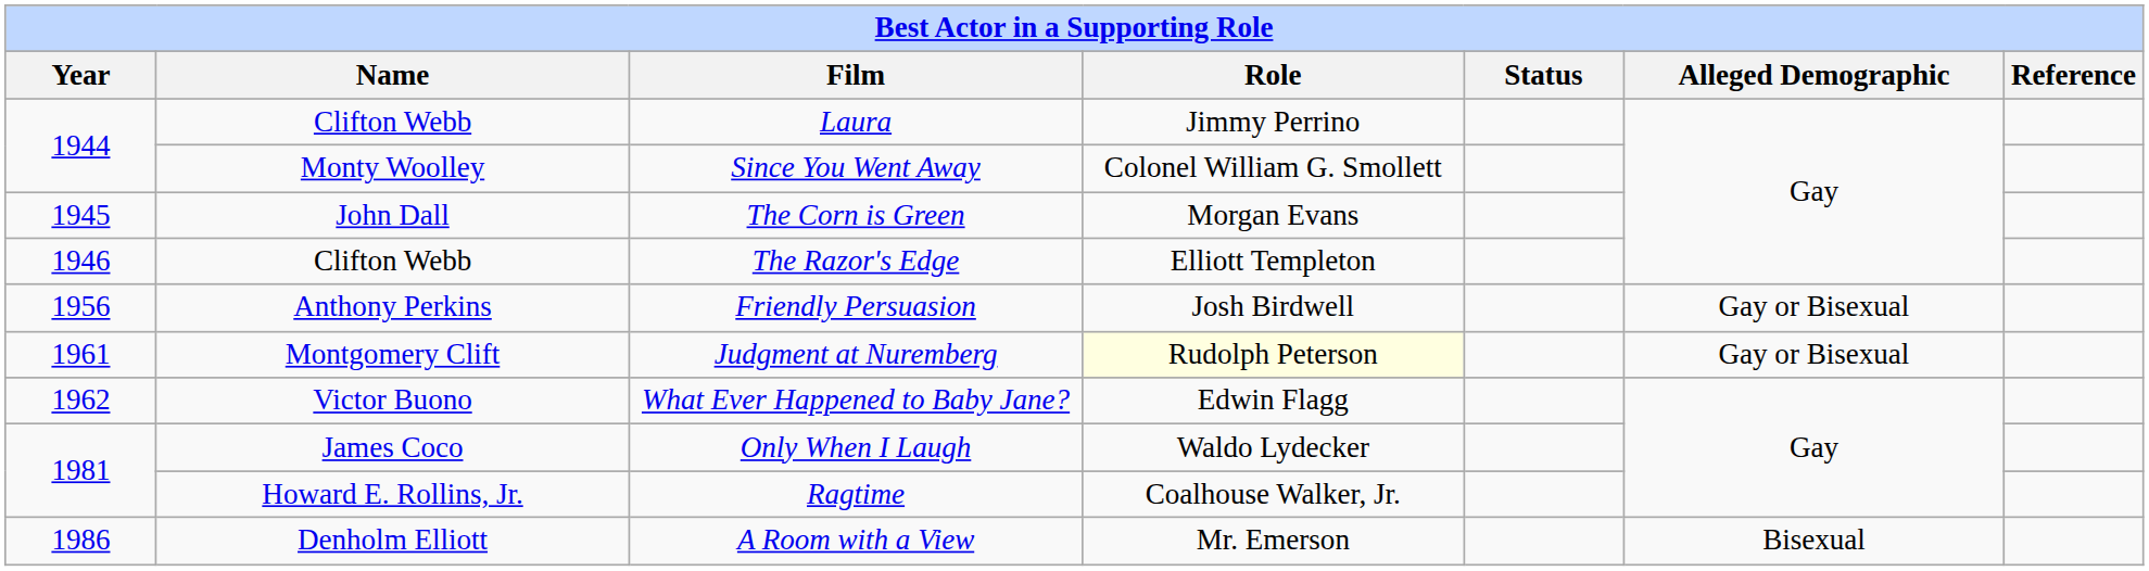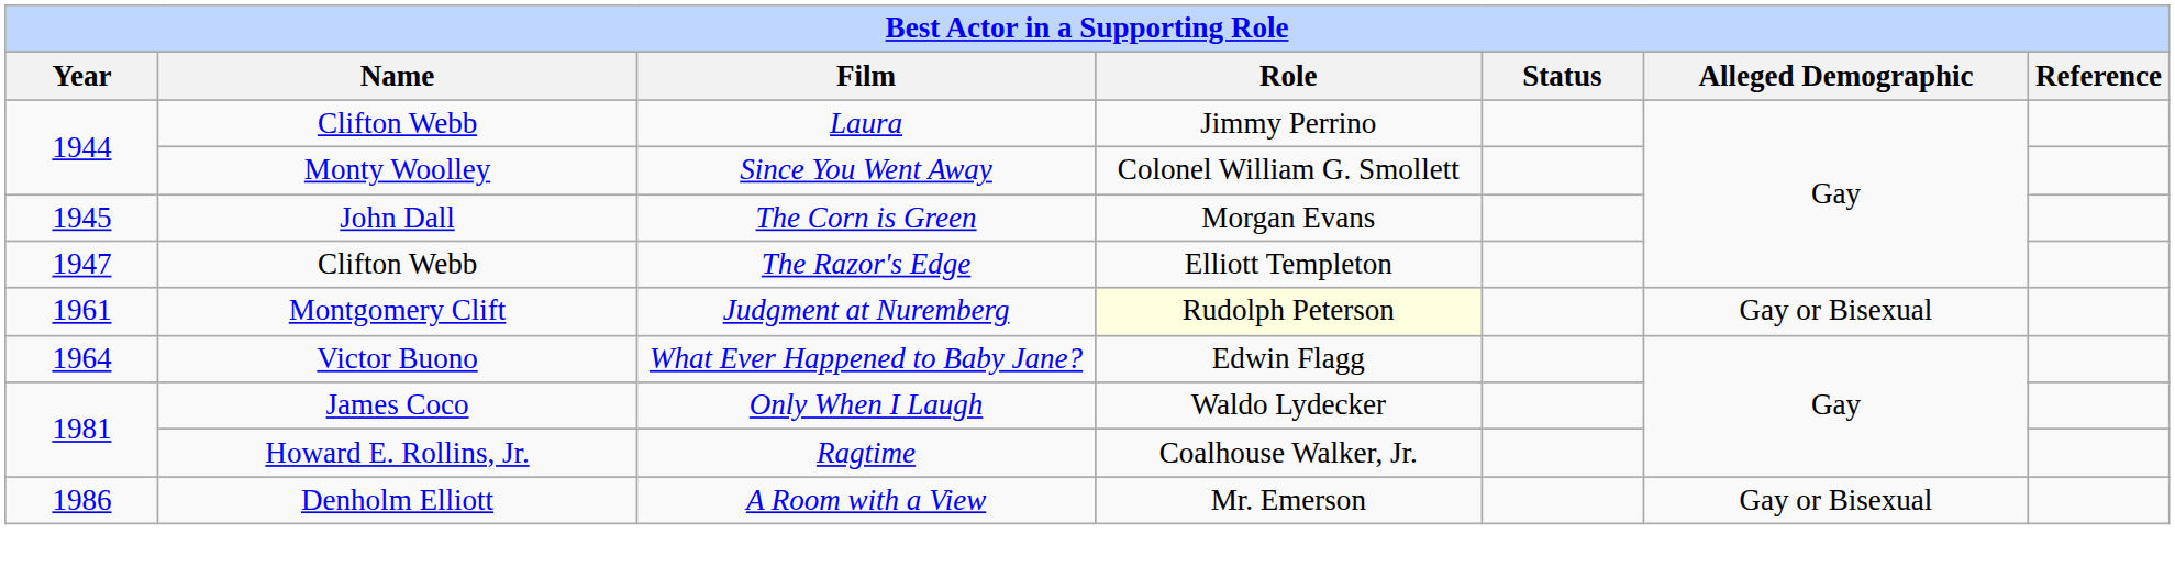The Razor's Edge | Year: 1946 -> 1947
- row: 1956 | Anthony Perkins | Friendly Persuasion | Josh Birdwell | Gay or Bisexual
What Ever Happened to Baby Jane? | Year: 1962 -> 1964
A Room with a View | Alleged Demographic: Bisexual -> Gay or Bisexual
